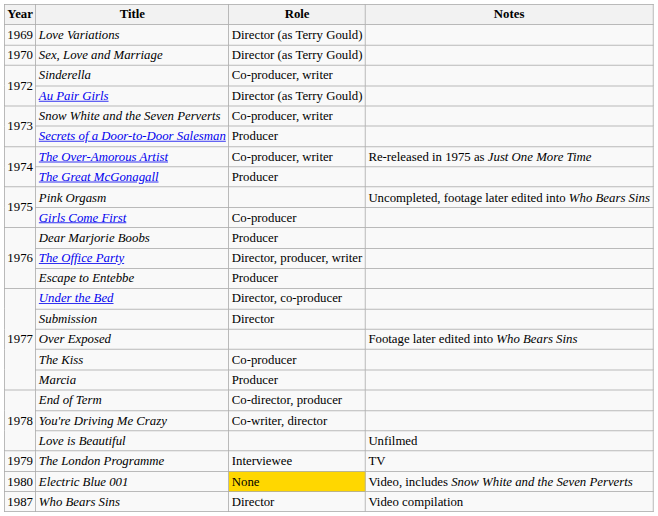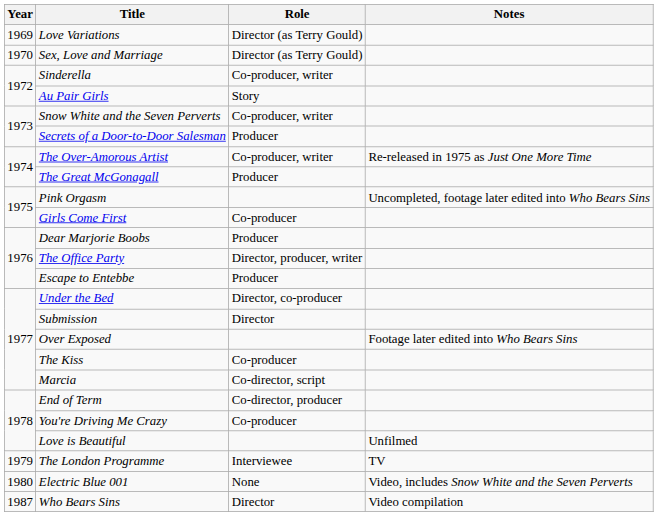Au Pair Girls | Role: Director (as Terry Gould) -> Story
Marcia | Role: Producer -> Co-director, script
You're Driving Me Crazy | Role: Co-writer, director -> Co-producer
Electric Blue 001 | Role: gold background -> no background
